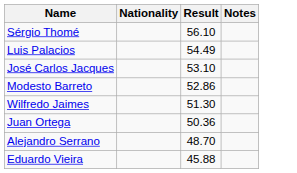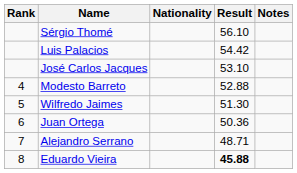+ column: Rank | 4 | 5 | 6 | 7 | 8
Luis Palacios | Result: 54.49 -> 54.42
Modesto Barreto | Result: 52.86 -> 52.88
Alejandro Serrano | Result: 48.70 -> 48.71
Eduardo Vieira | Result: normal -> bold
